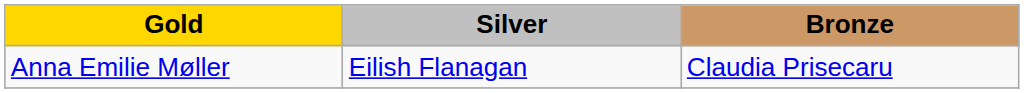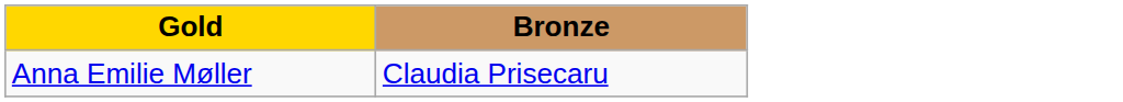- column: Silver | Eilish Flanagan
